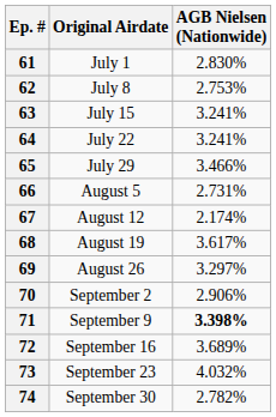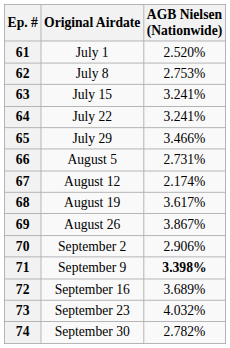61 | AGB Nielsen (Nationwide): 2.830% -> 2.520%
69 | AGB Nielsen (Nationwide): 3.297% -> 3.867%
